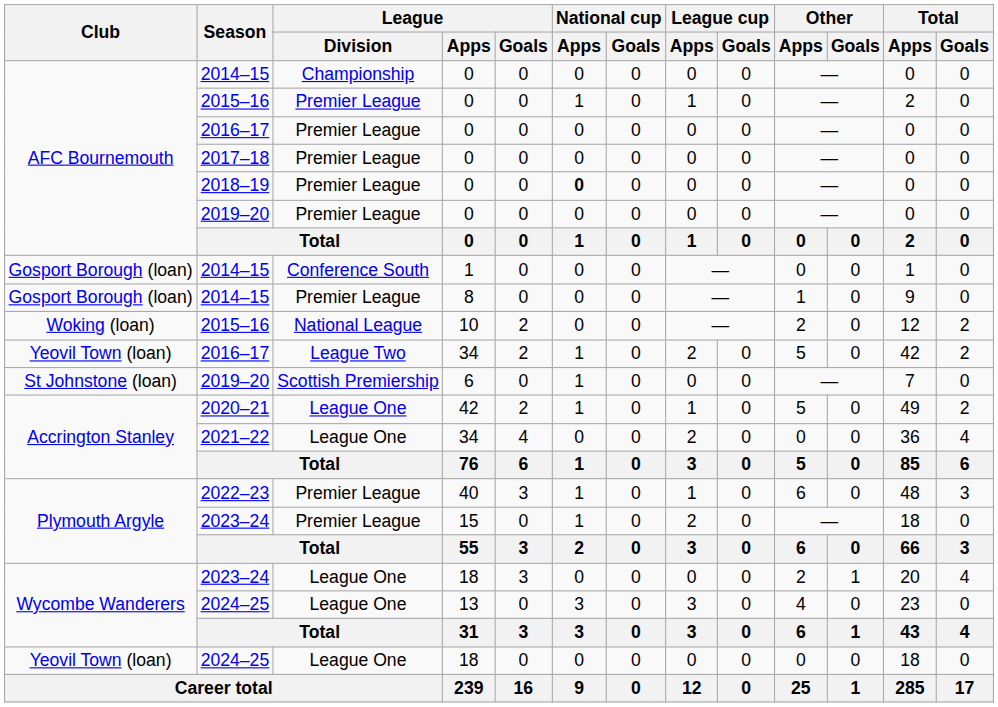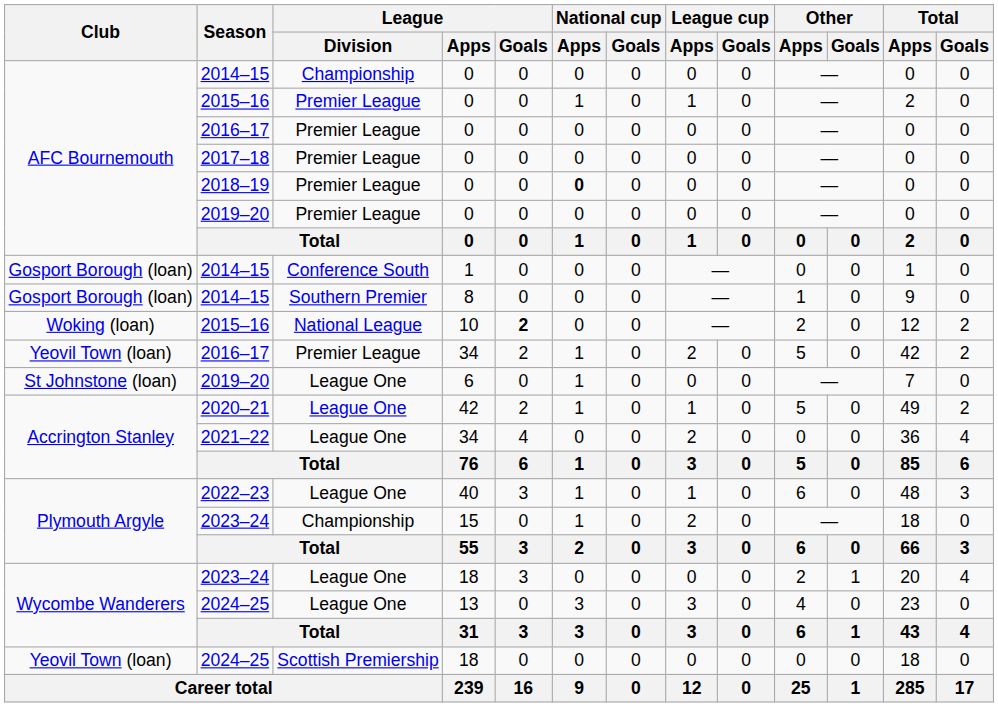2014–15 / 8 | League / Division: Premier League -> Southern Premier
2015–16 / 10 | League / Goals: normal -> bold
2016–17 / 34 | League / Division: League Two -> Premier League
2019–20 / 6 | League / Division: Scottish Premiership -> League One
2022–23 | League / Division: Premier League -> League One
2023–24 / 15 | League / Division: Premier League -> Championship
2024–25 / 18 | League / Division: League One -> Scottish Premiership
